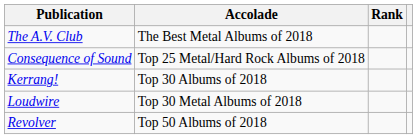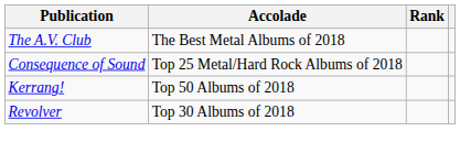Kerrang! | Accolade: Top 30 Albums of 2018 -> Top 50 Albums of 2018
- row: Loudwire | Top 30 Metal Albums of 2018
Revolver | Accolade: Top 50 Albums of 2018 -> Top 30 Albums of 2018
